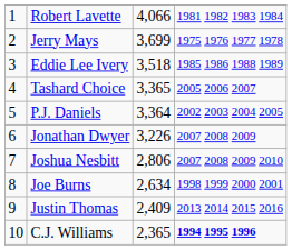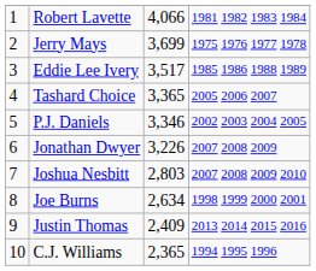Eddie Lee Ivery | column 3: 3,518 -> 3,517
P.J. Daniels | column 3: 3,364 -> 3,346
Joshua Nesbitt | column 3: 2,806 -> 2,803
C.J. Williams | column 4: bold -> normal
